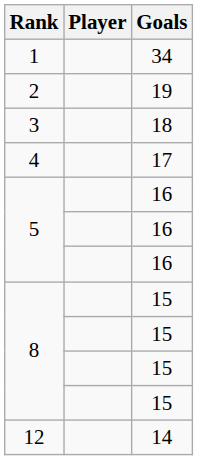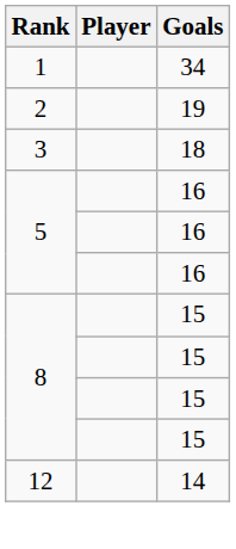- row: 4 | 17
